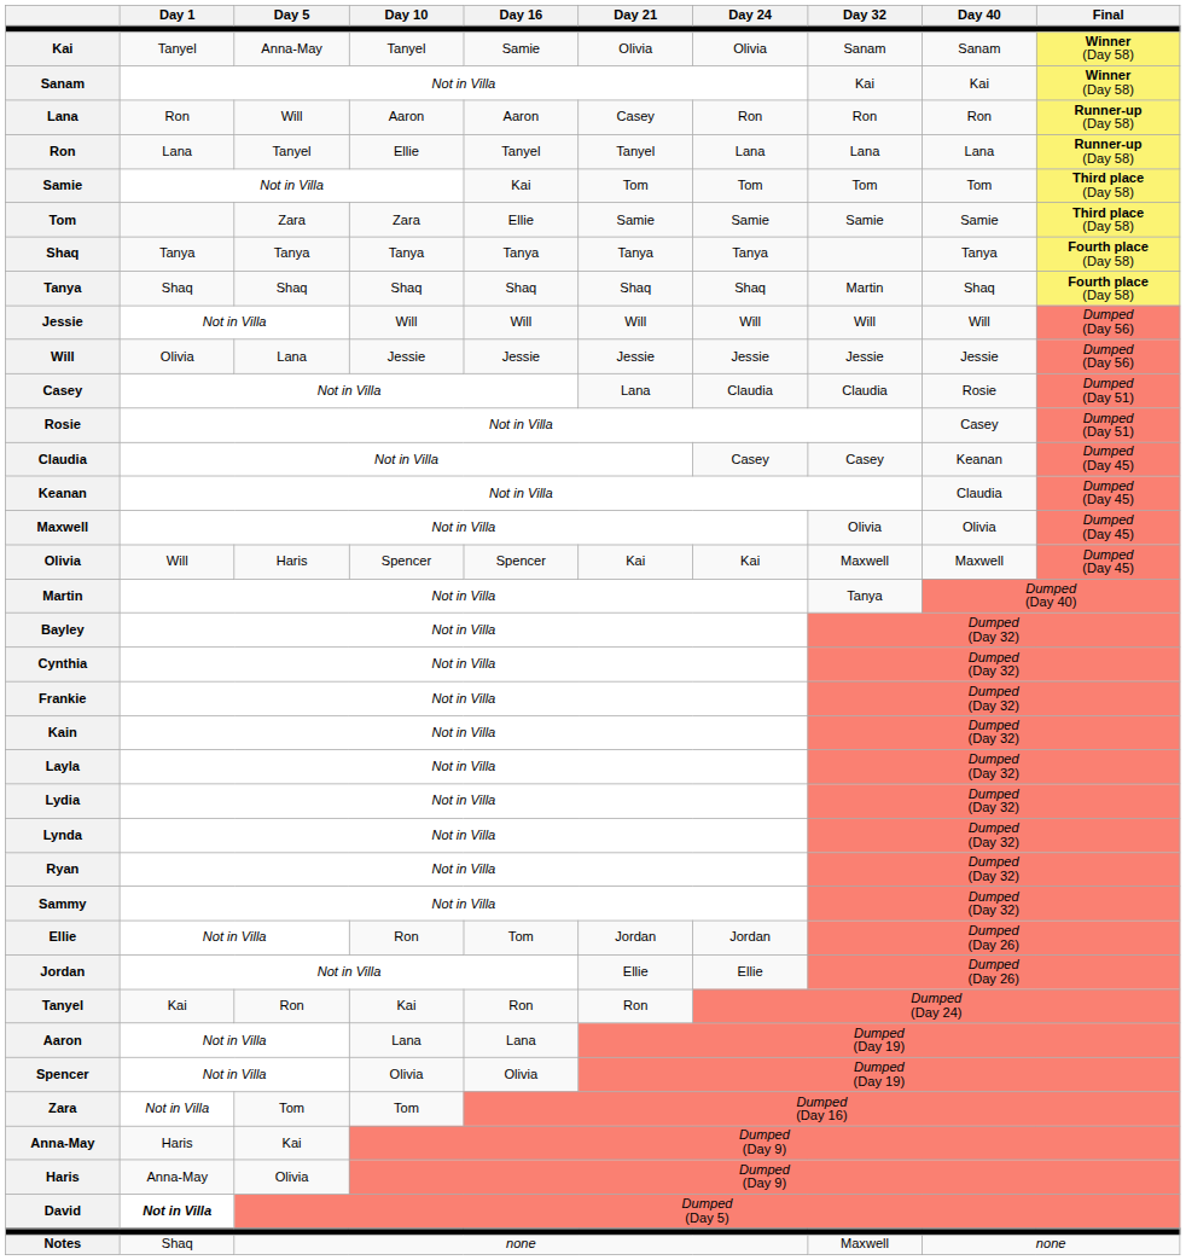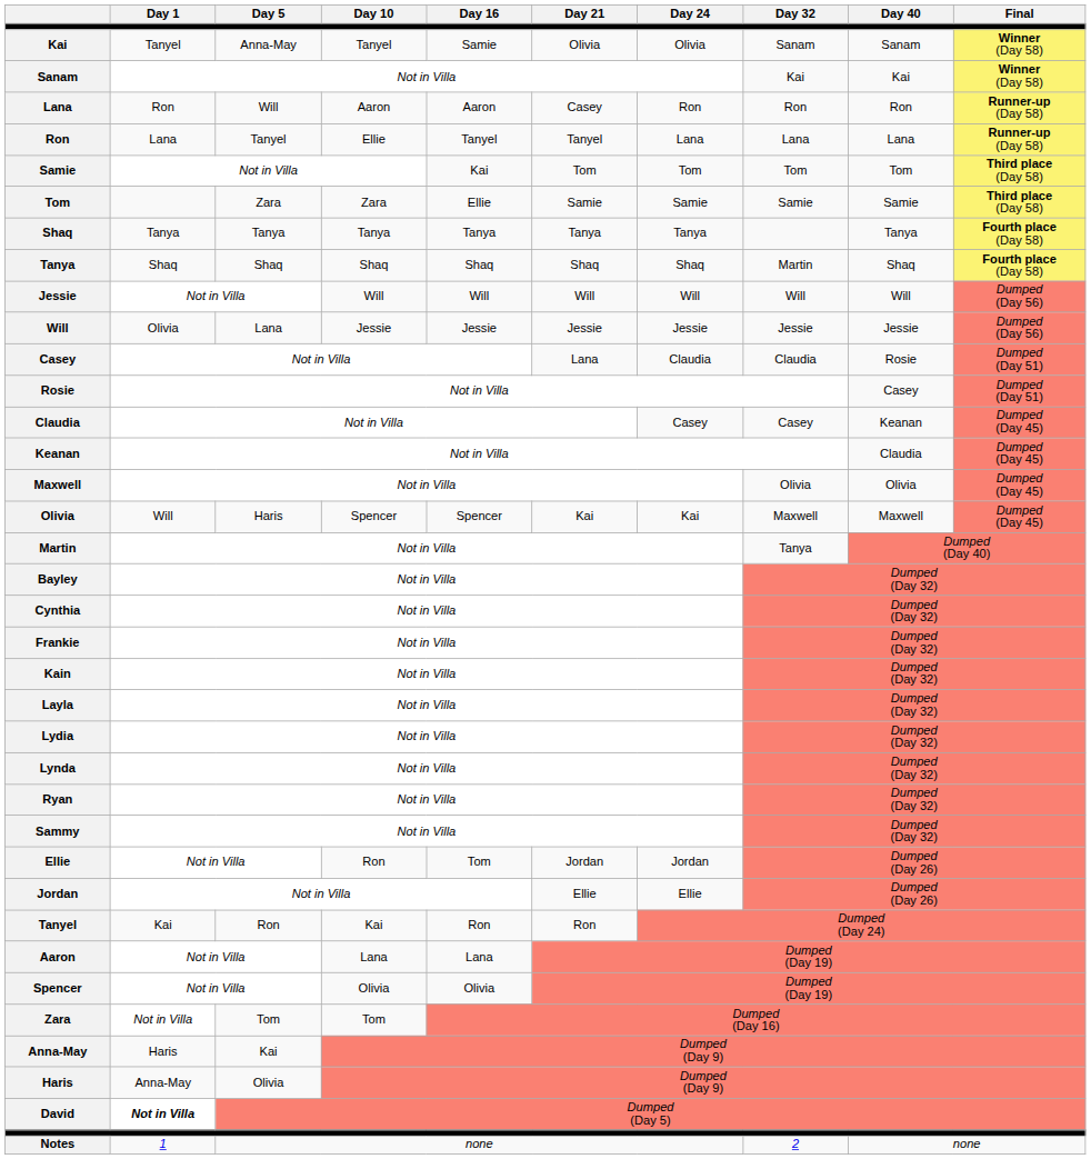Notes | Day 1: Shaq -> 1
Notes | Day 32: Maxwell -> 2
